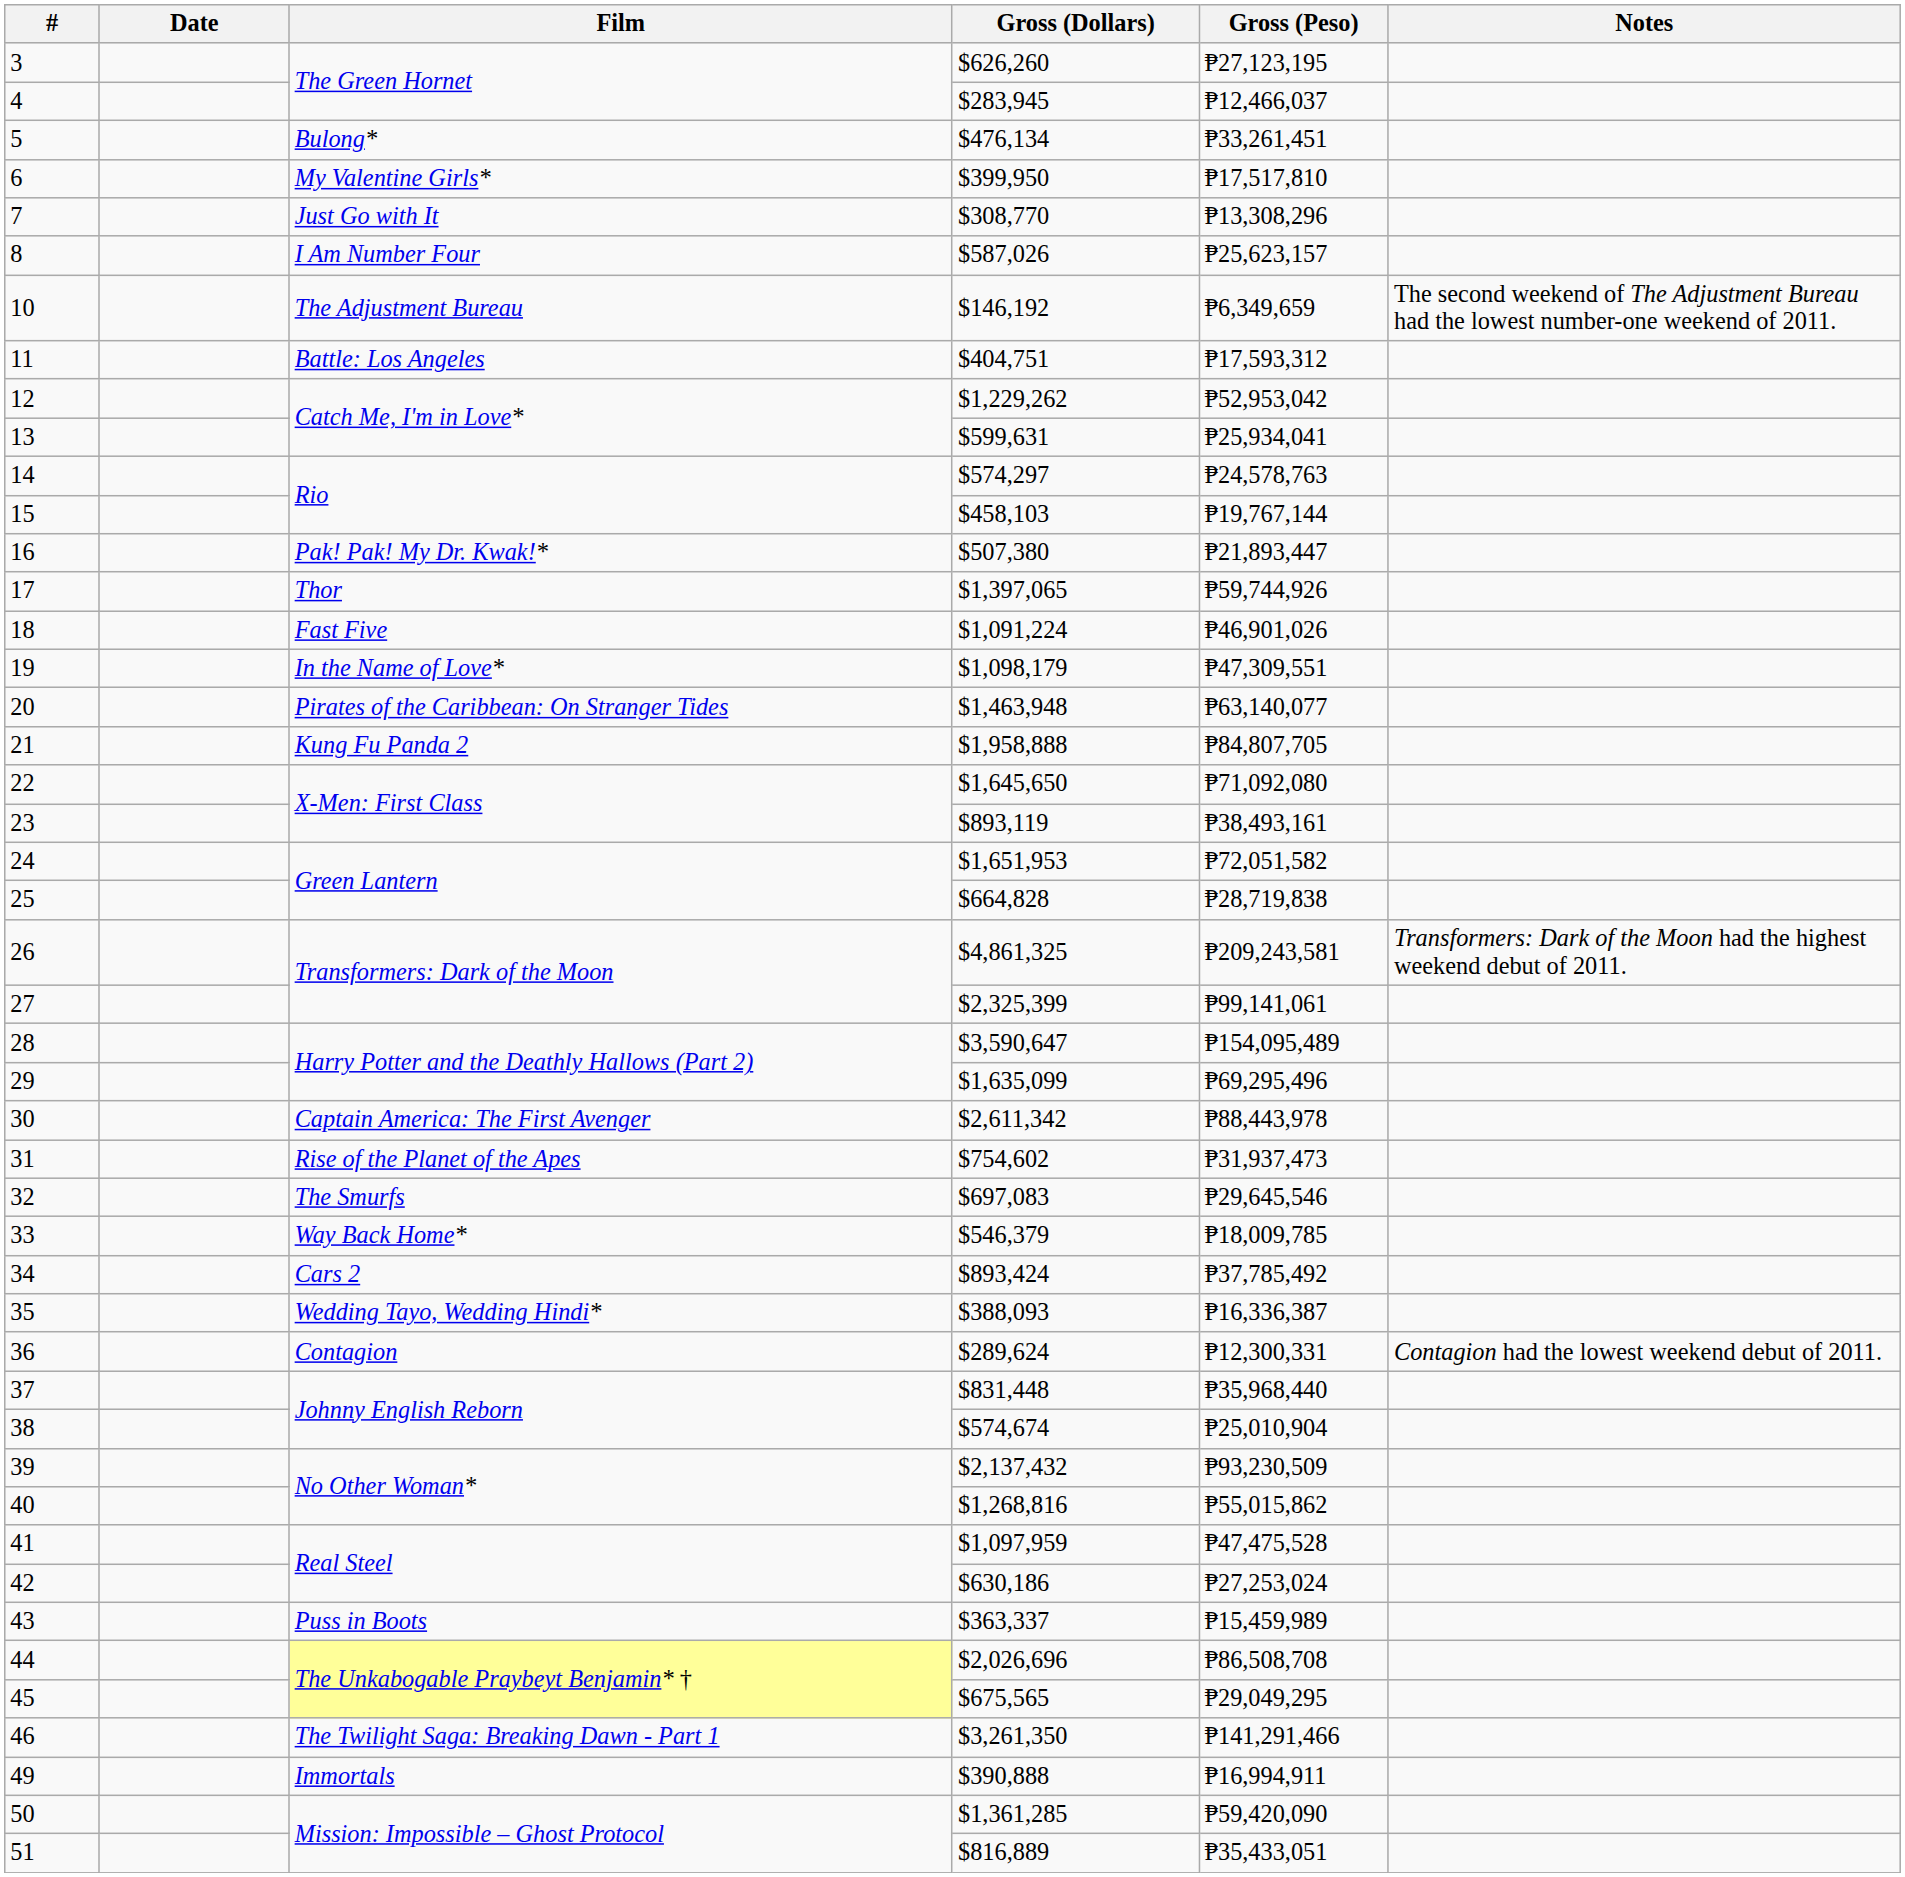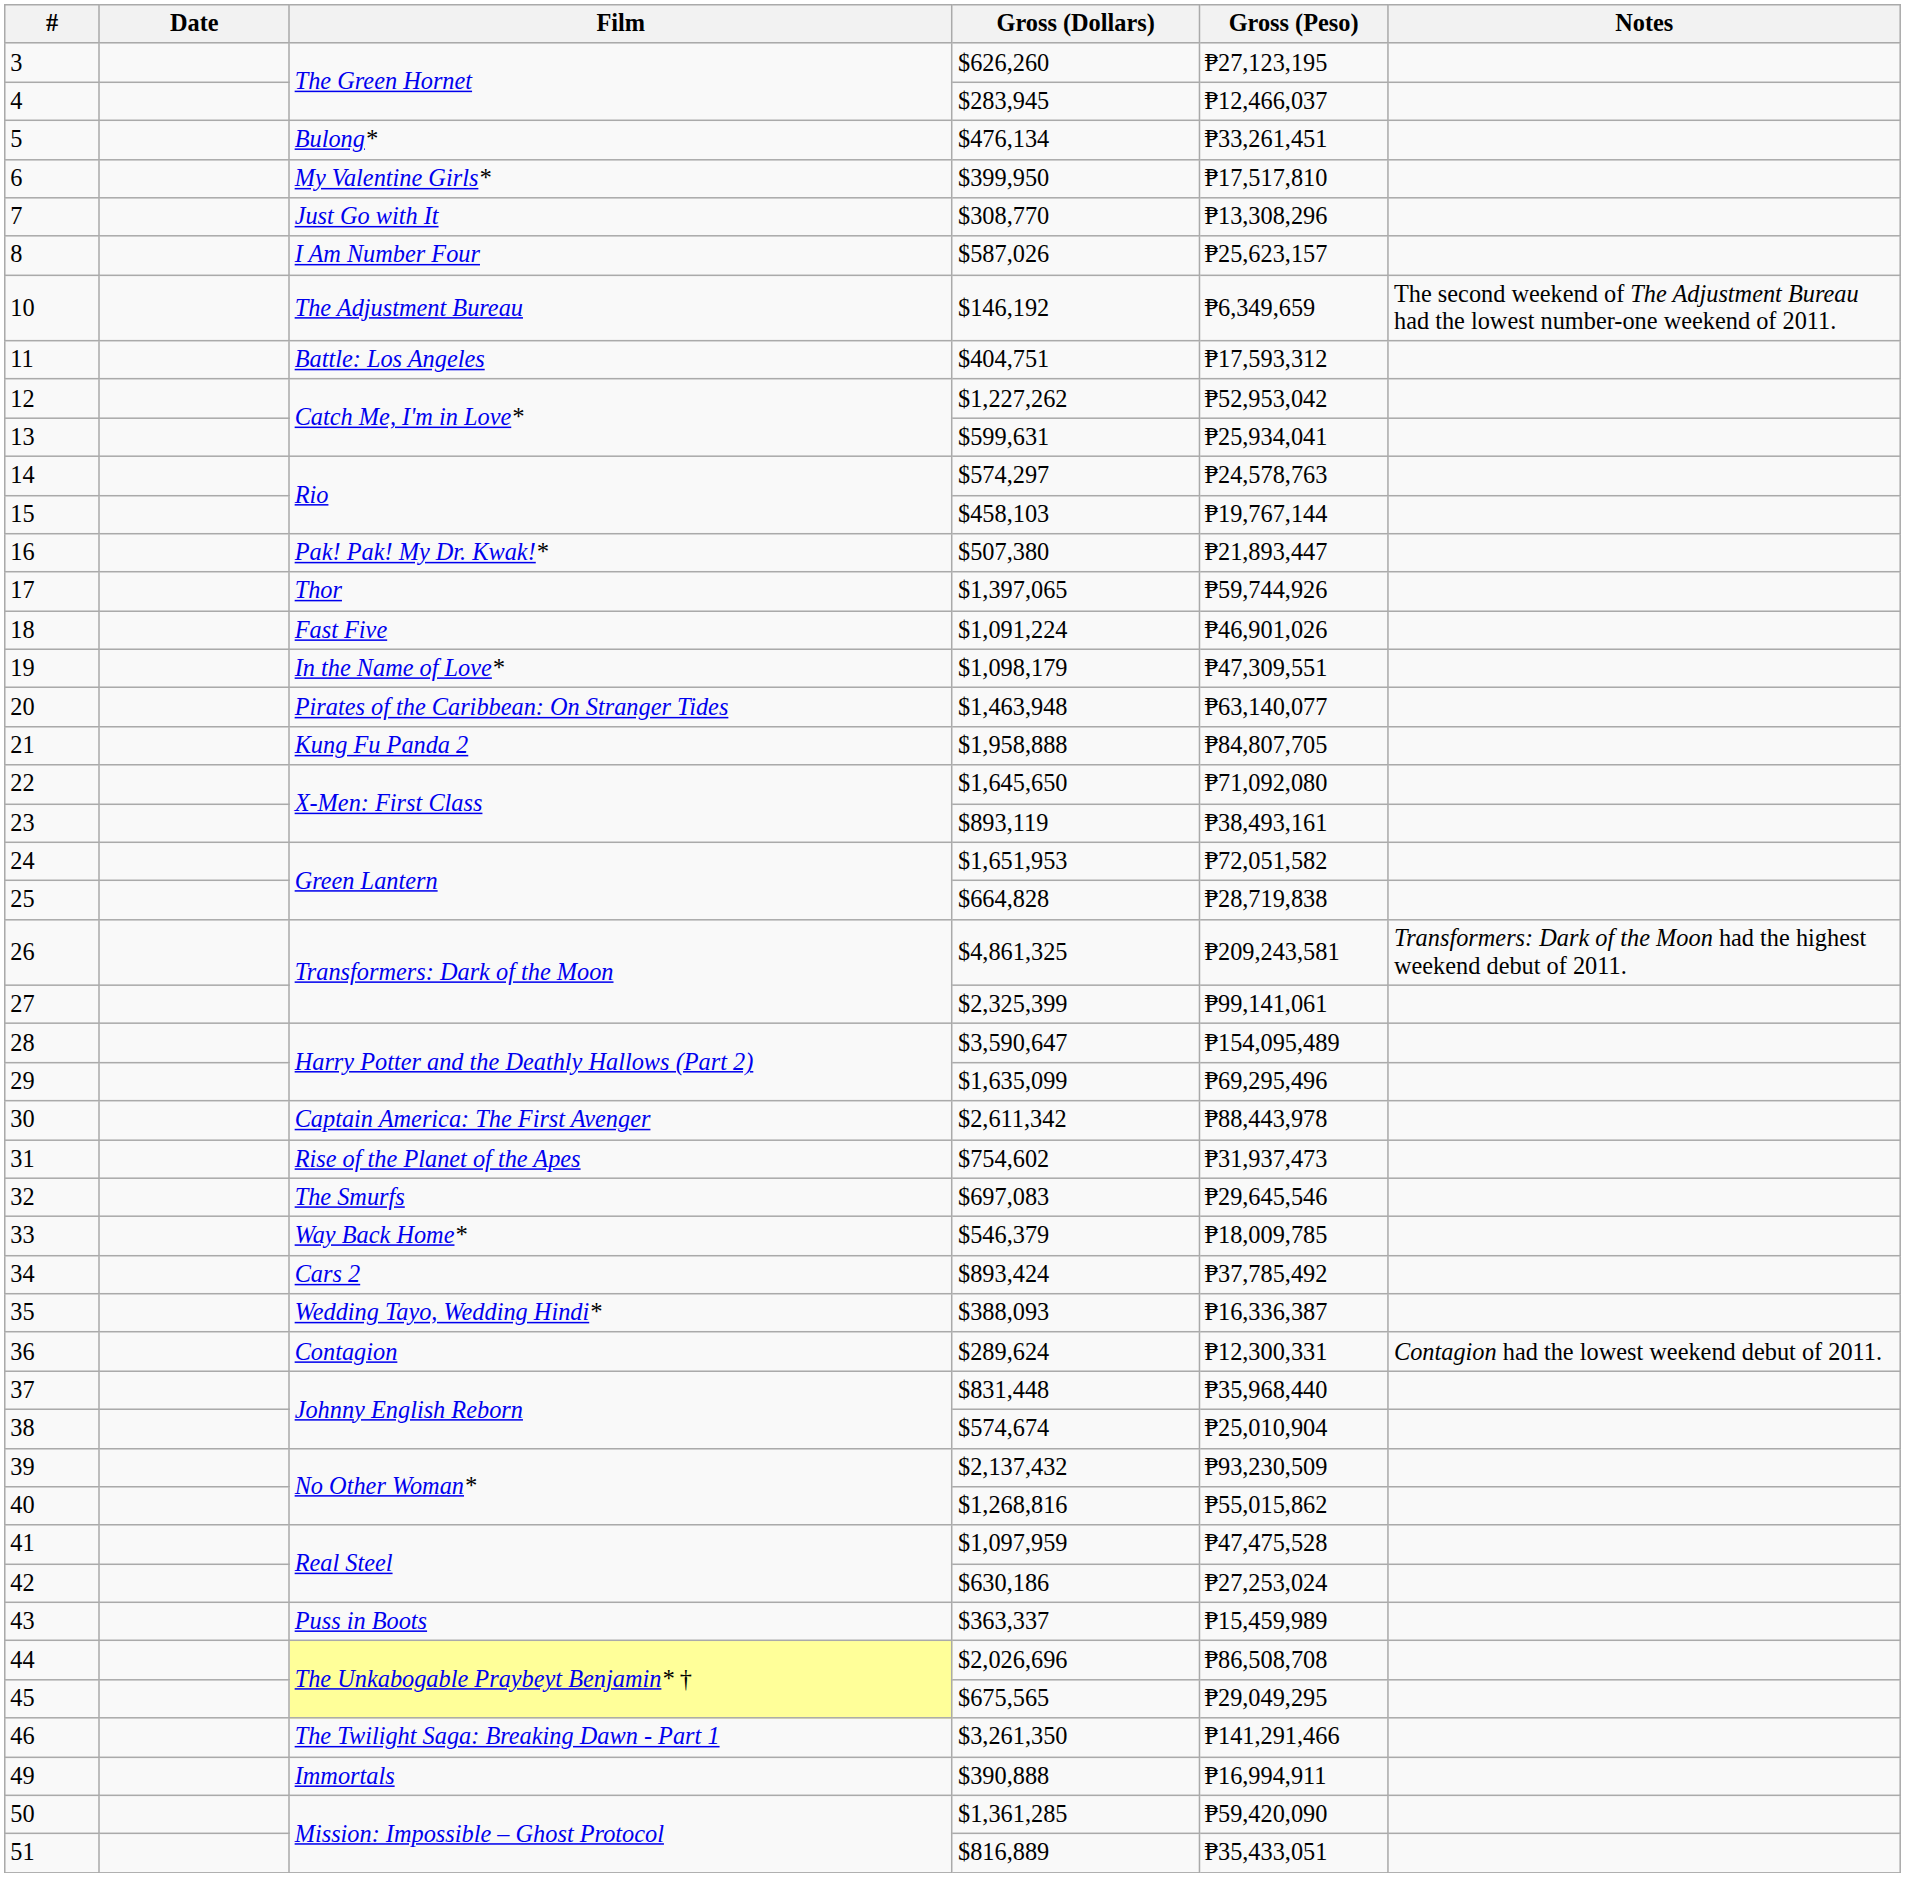12 | Gross (Dollars): $1,229,262 -> $1,227,262
